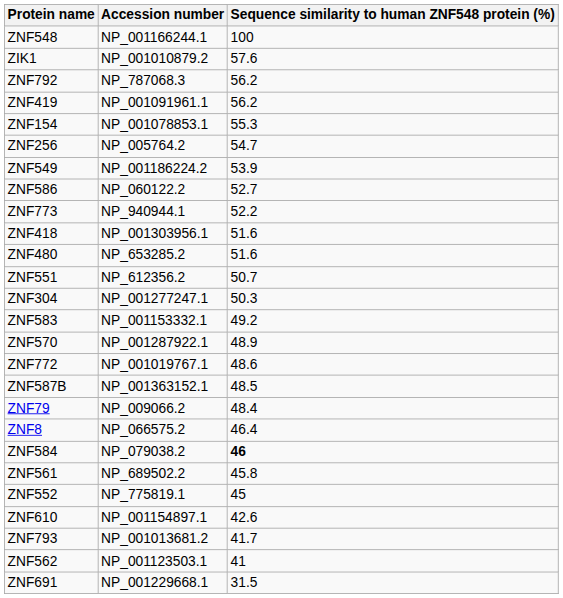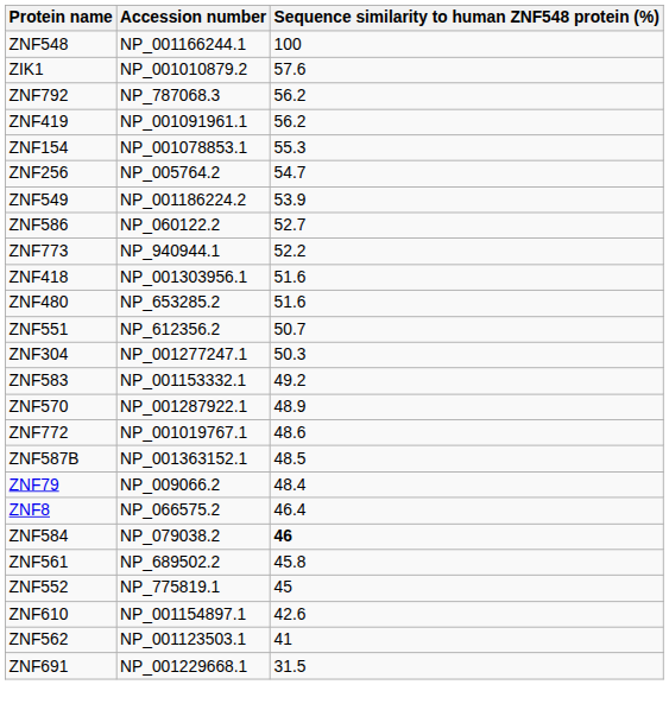- row: ZNF793 | NP_001013681.2 | 41.7
